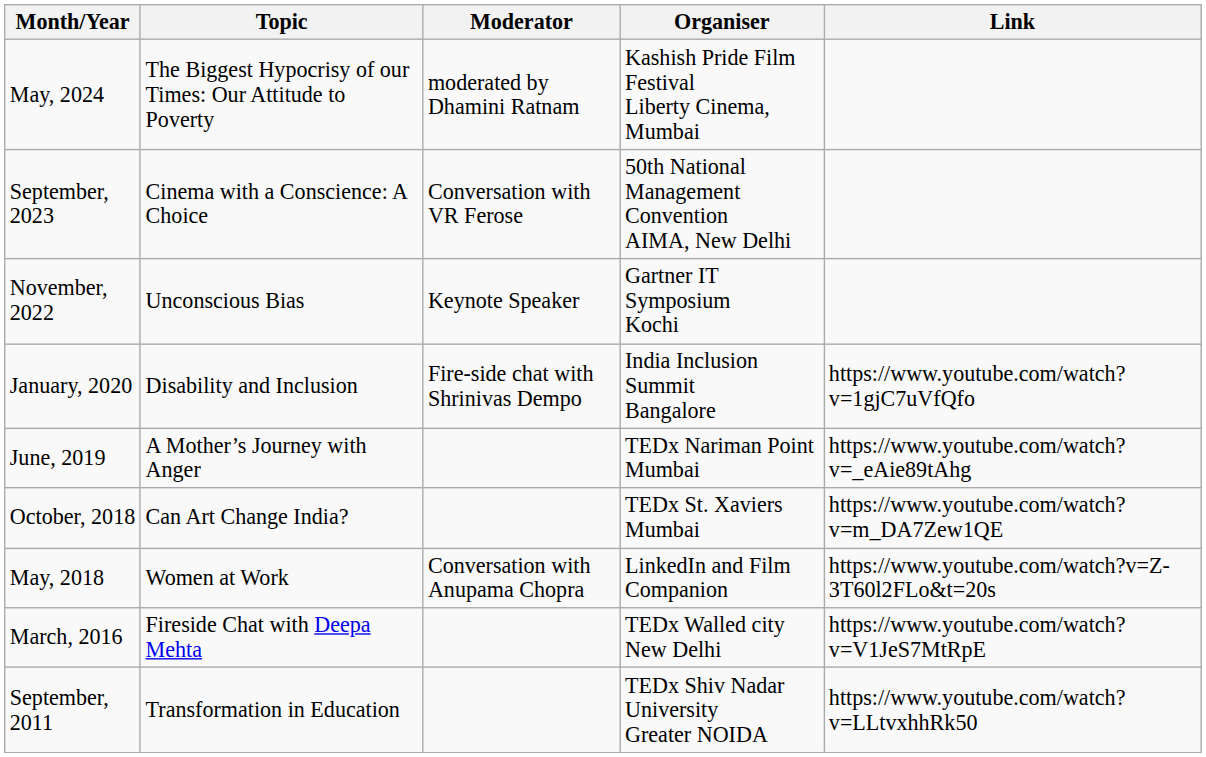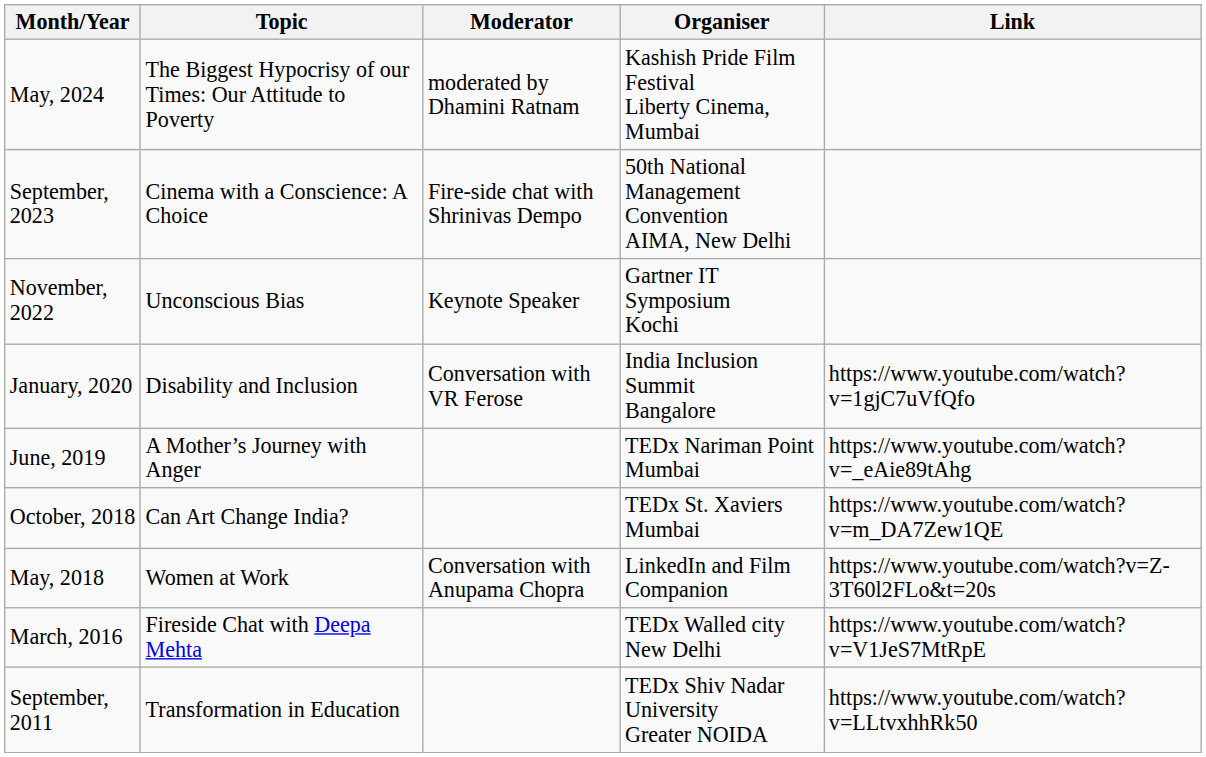September, 2023 | Moderator: Conversation with VR Ferose -> Fire-side chat with Shrinivas Dempo
January, 2020 | Moderator: Fire-side chat with Shrinivas Dempo -> Conversation with VR Ferose
